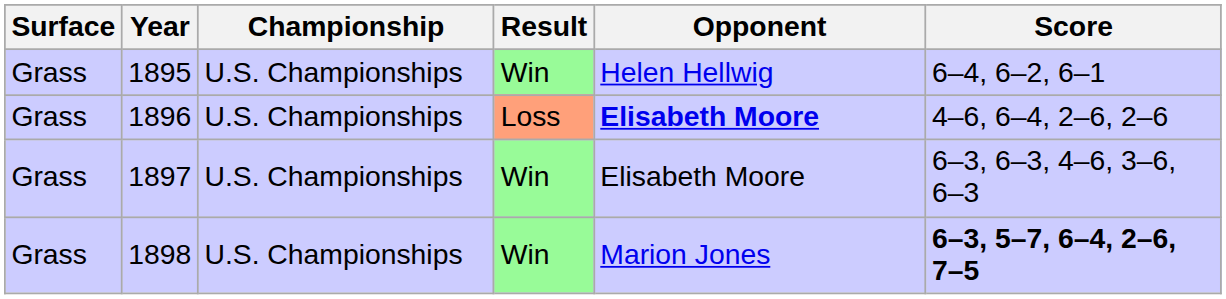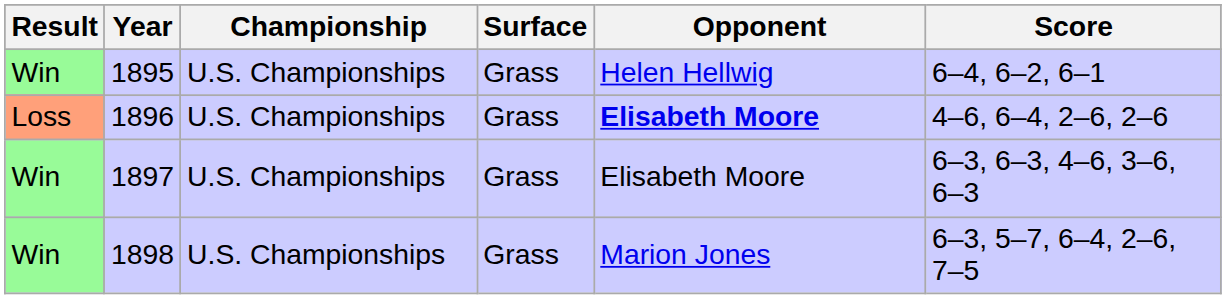columns swapped: Result <-> Surface
1898 | Score: bold -> normal
